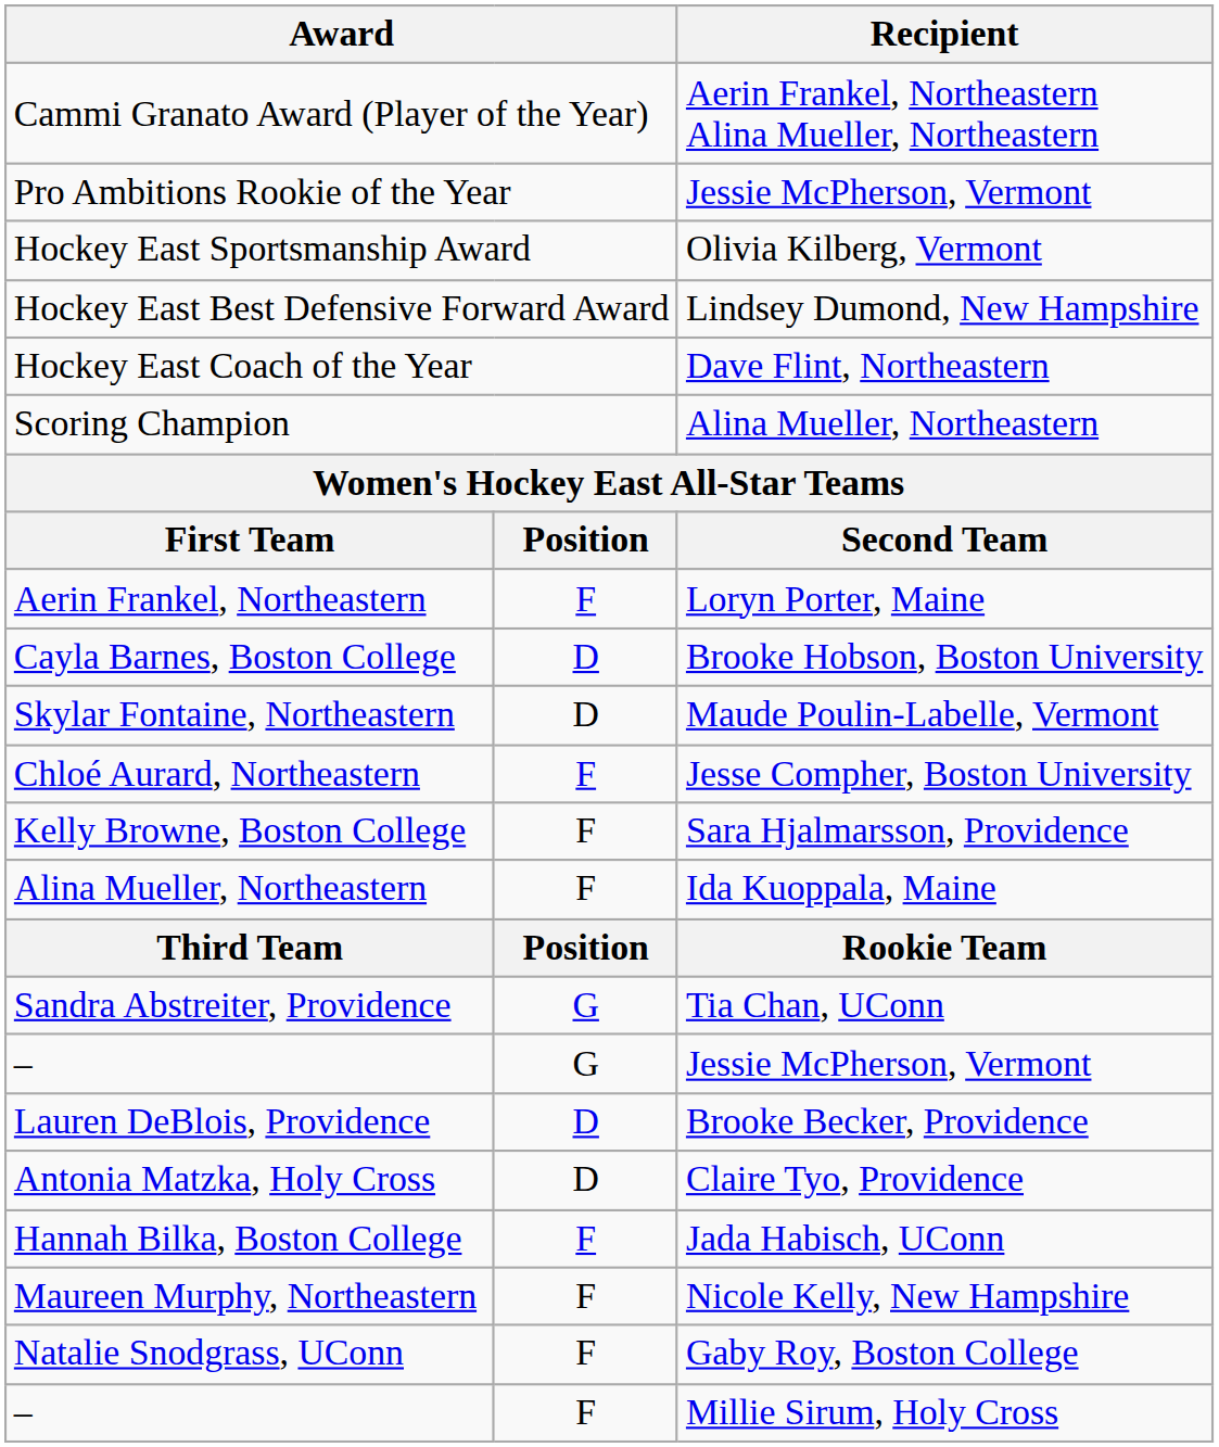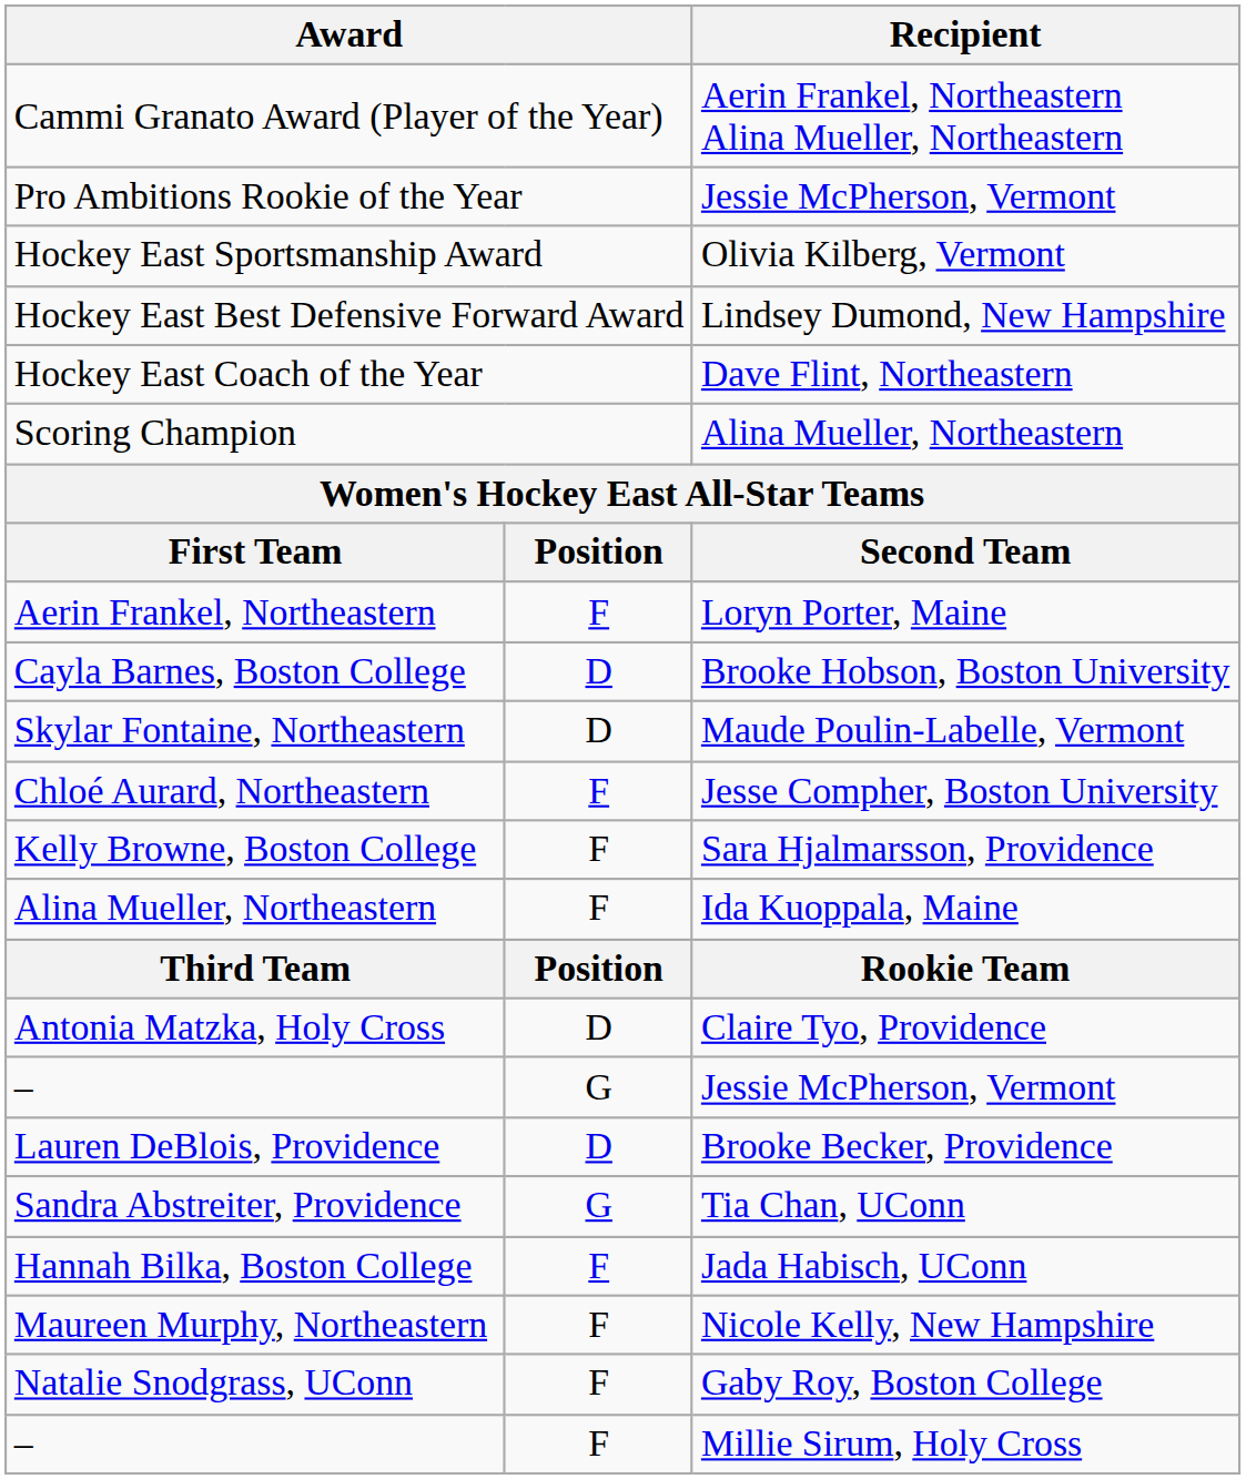rows swapped: Sandra Abstreiter, Providence <-> Antonia Matzka, Holy Cross
